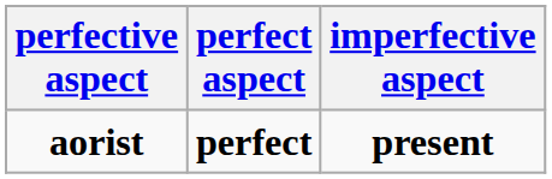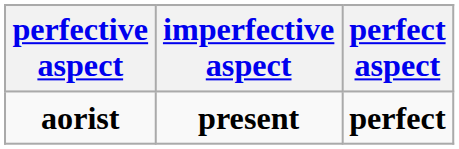columns swapped: imperfective aspect <-> perfect aspect
